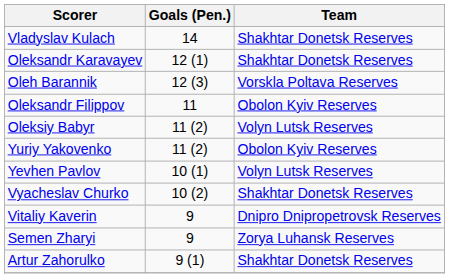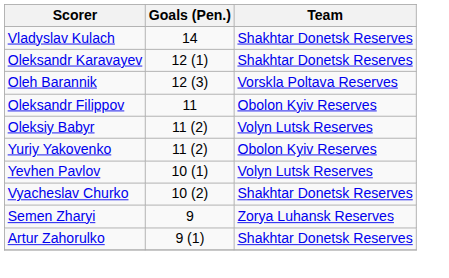- row: Vitaliy Kaverin | 9 | Dnipro Dnipropetrovsk Reserves
